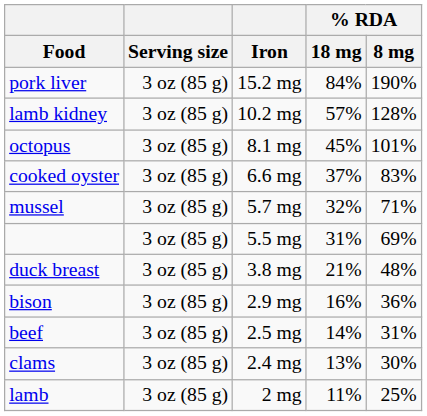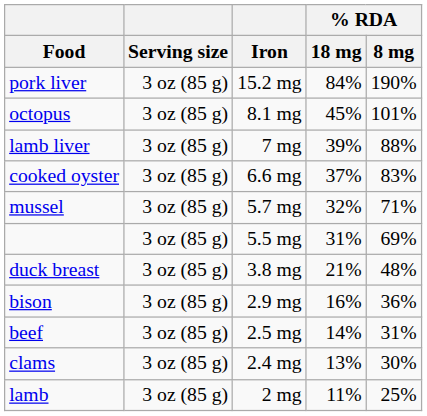- row: lamb kidney | 3 oz (85 g) | 10.2 mg | 57% | 128%
+ row: lamb liver | 3 oz (85 g) | 7 mg | 39% | 88%
